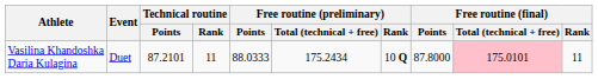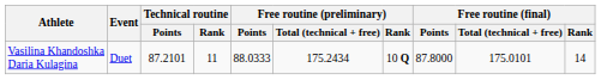Vasilina Khandoshka Daria Kulagina | Free routine (final) / Total (technical + free): pink background -> no background
Vasilina Khandoshka Daria Kulagina | Free routine (final) / Rank: 11 -> 14
